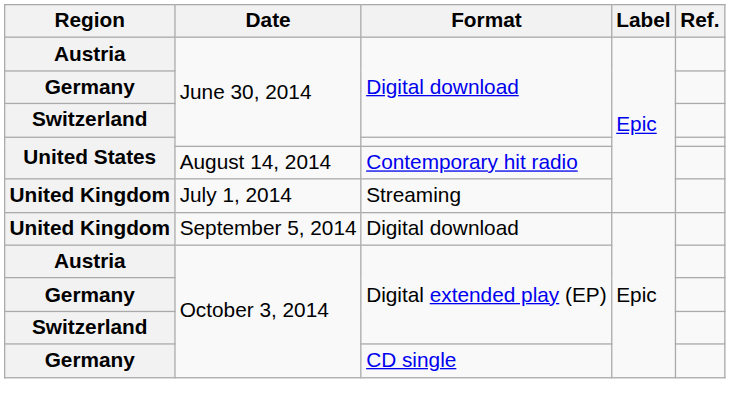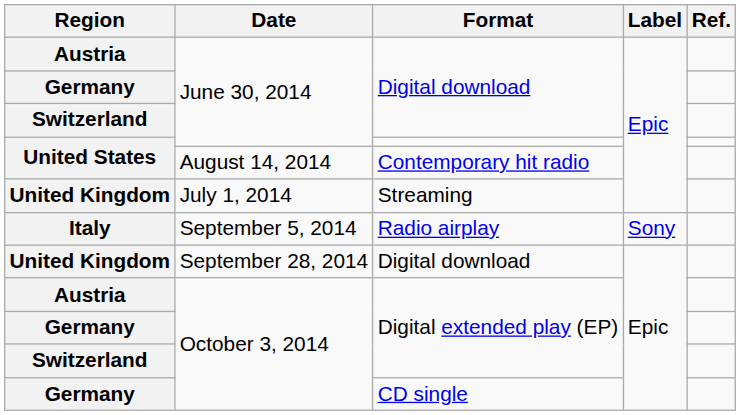+ row: Italy | September 5, 2014 | Radio airplay | Sony
United Kingdom / Digital download | Date: September 5, 2014 -> September 28, 2014
